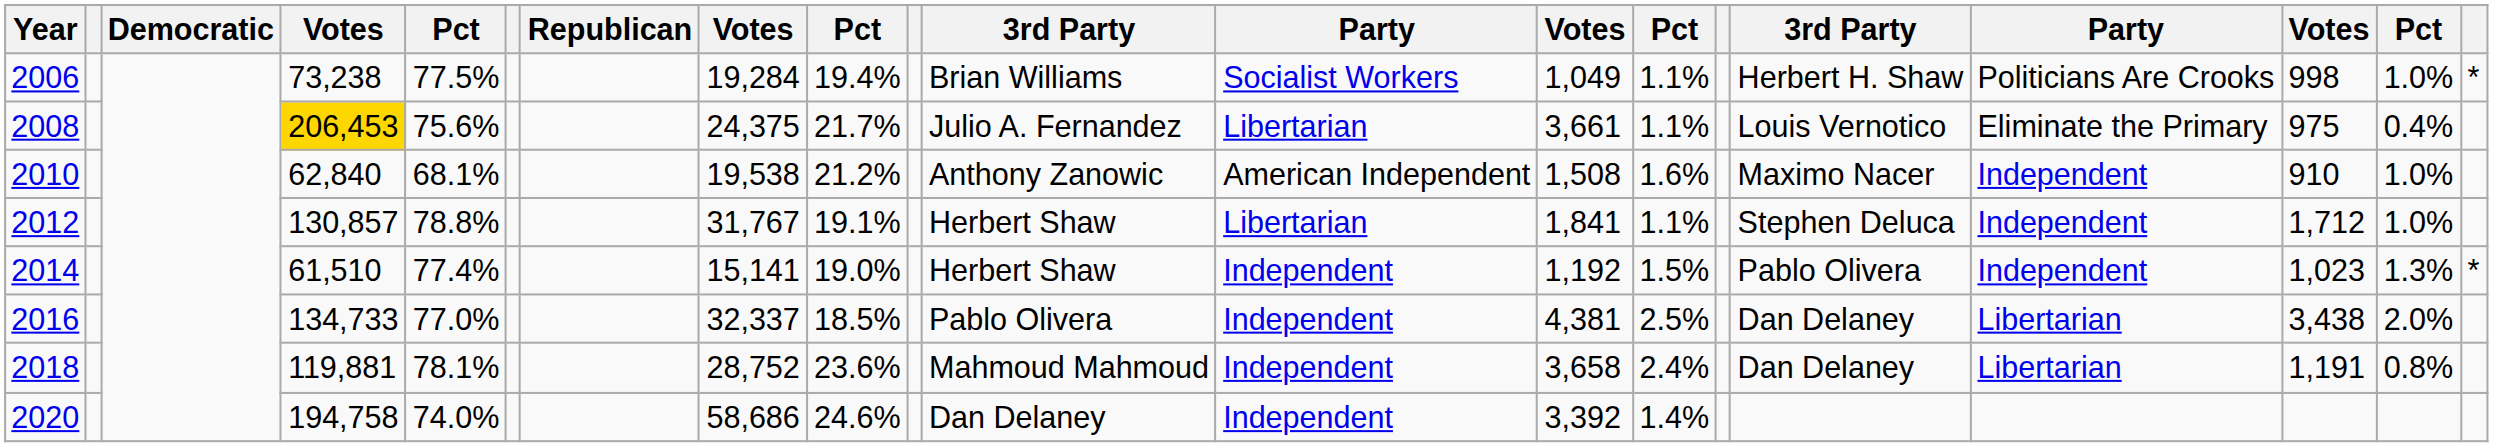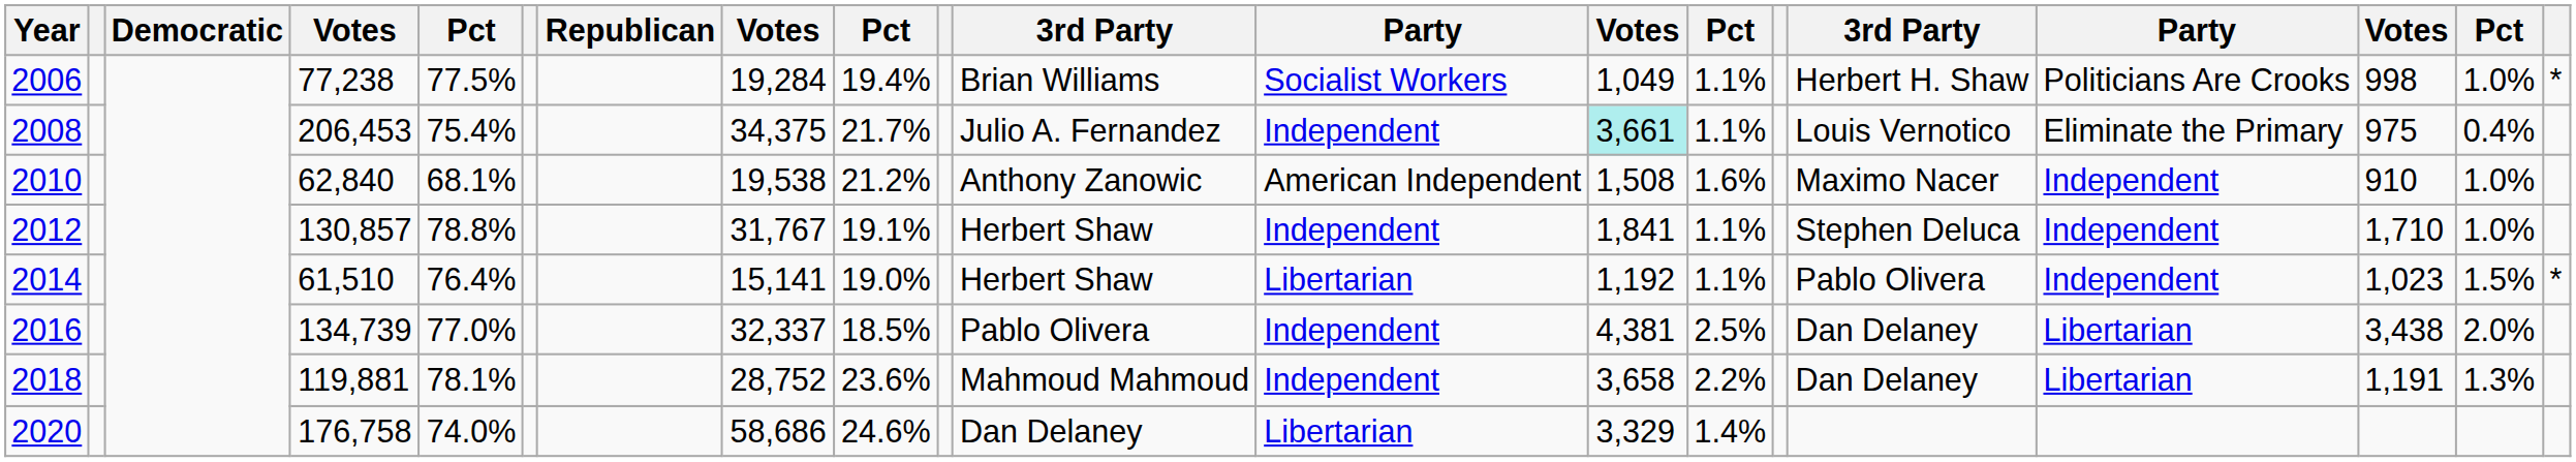2006 | column 4: 73,238 -> 77,238
2008 | column 4: gold background -> no background
2008 | column 5: 75.6% -> 75.4%
2008 | column 8: 24,375 -> 34,375
2008 | column 12: Libertarian -> Independent
2008 | column 13: no background -> paleturquoise background
2012 | column 12: Libertarian -> Independent
2012 | column 18: 1,712 -> 1,710
2014 | column 5: 77.4% -> 76.4%
2014 | column 12: Independent -> Libertarian
2014 | column 14: 1.5% -> 1.1%
2014 | column 19: 1.3% -> 1.5%
2016 | column 4: 134,733 -> 134,739
2018 | column 14: 2.4% -> 2.2%
2018 | column 19: 0.8% -> 1.3%
2020 | column 4: 194,758 -> 176,758
2020 | column 12: Independent -> Libertarian
2020 | column 13: 3,392 -> 3,329
